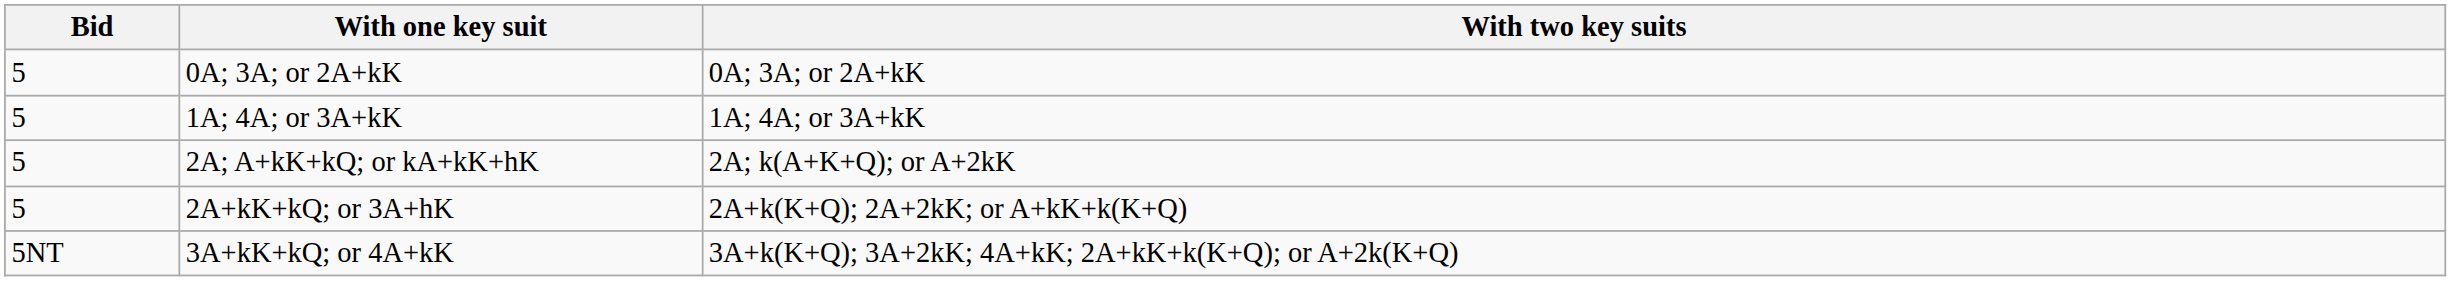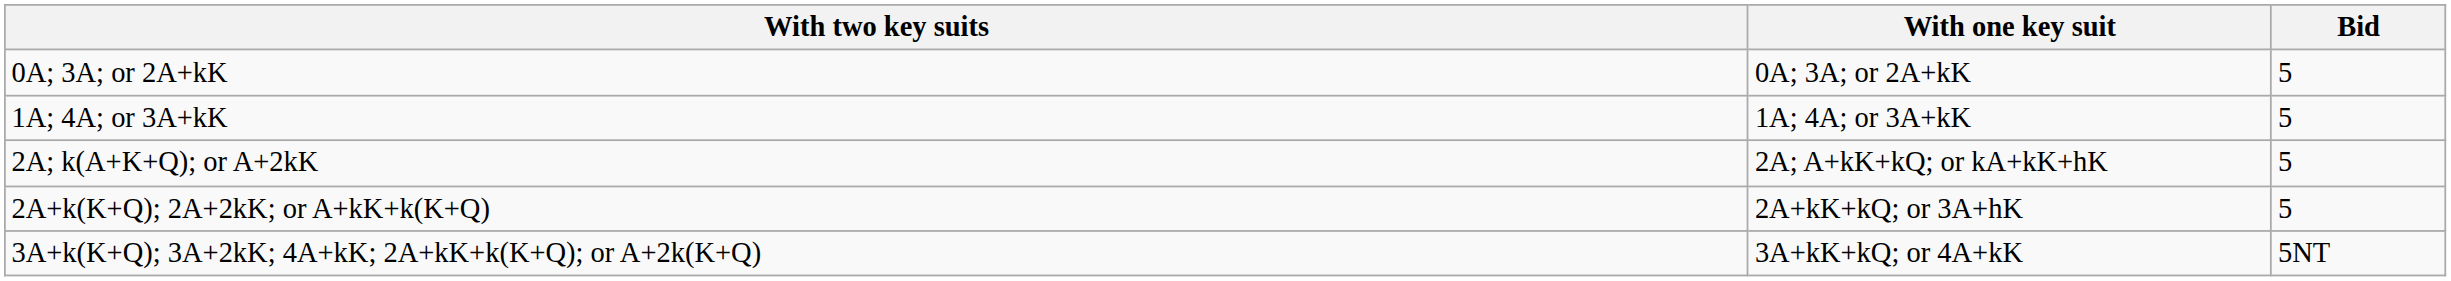columns swapped: Bid <-> With two key suits
